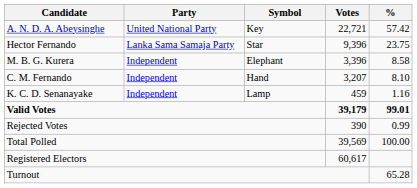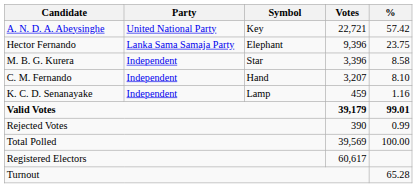Hector Fernando | Symbol: Star -> Elephant
M. B. G. Kurera | Symbol: Elephant -> Star
